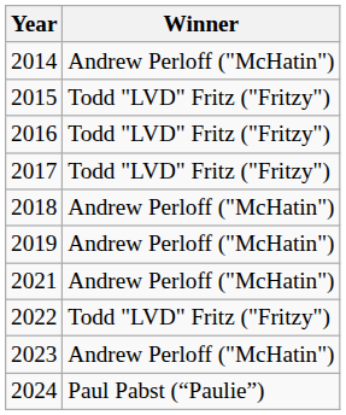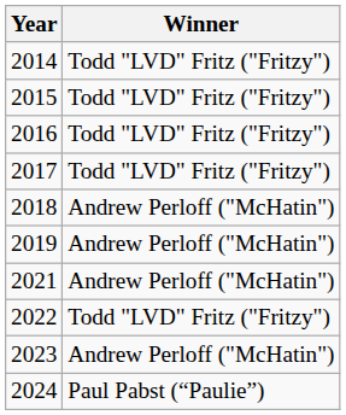2014 | Winner: Andrew Perloff ("McHatin") -> Todd "LVD" Fritz ("Fritzy")
